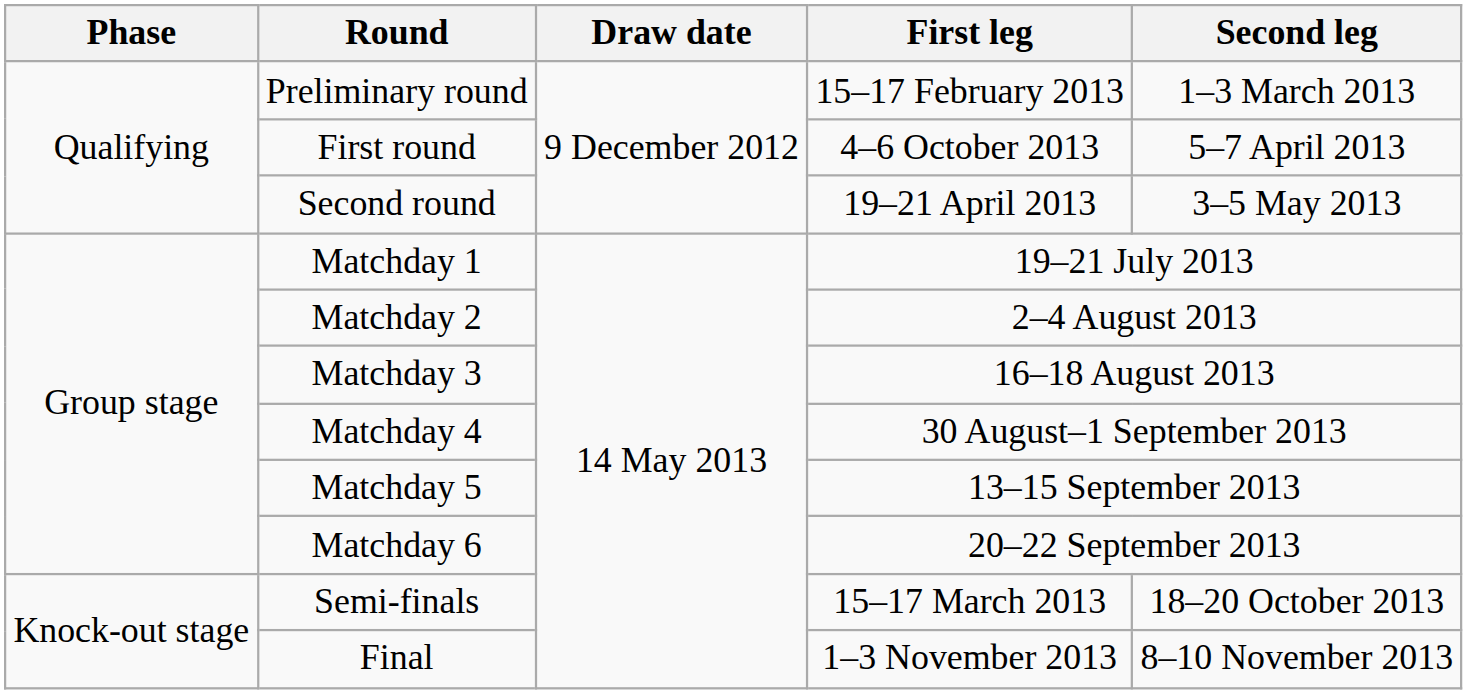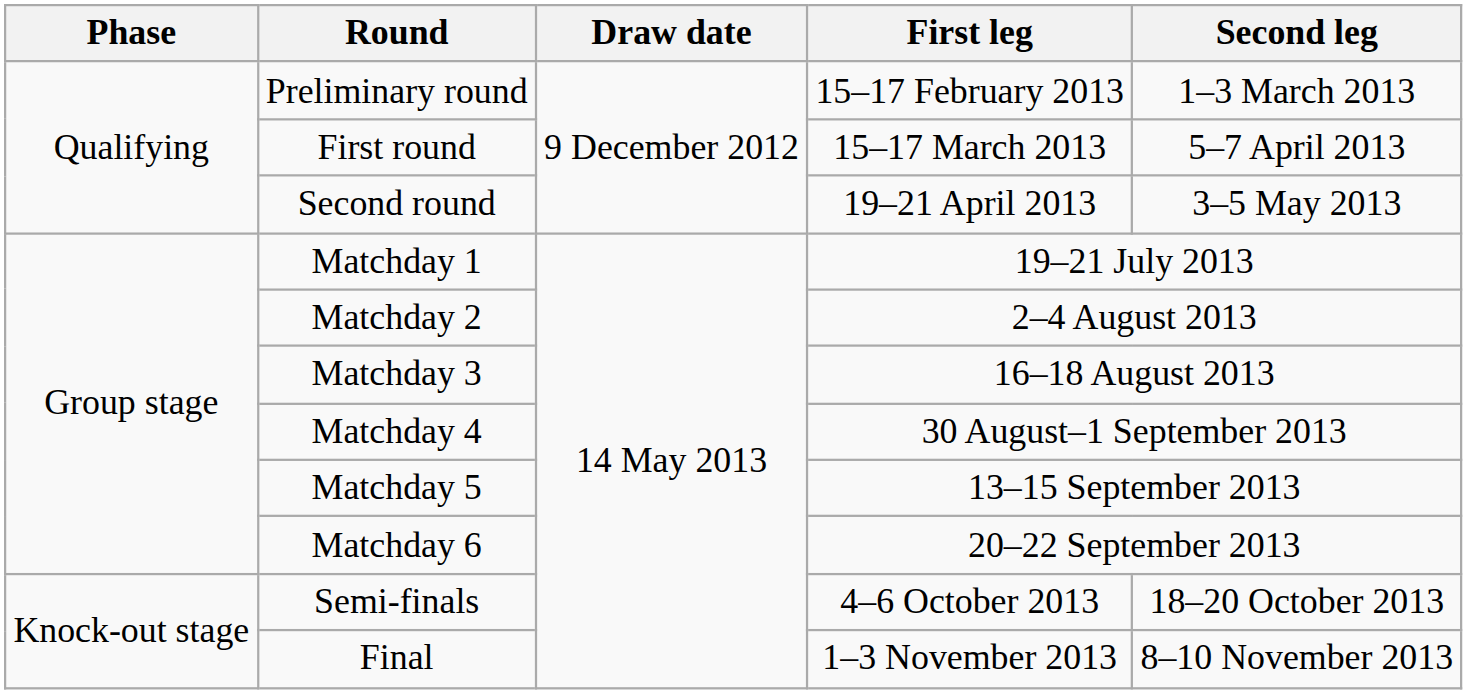First round | First leg: 4–6 October 2013 -> 15–17 March 2013
Semi-finals | First leg: 15–17 March 2013 -> 4–6 October 2013
